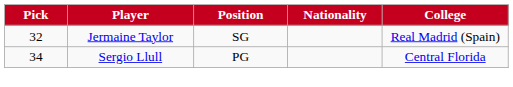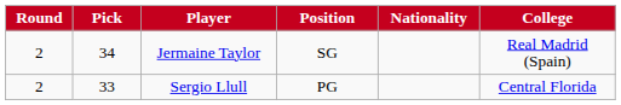+ column: Round | 2 | 2
Jermaine Taylor | Pick: 32 -> 34
Sergio Llull | Pick: 34 -> 33
